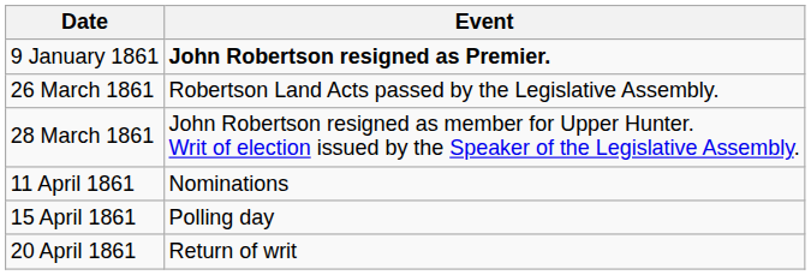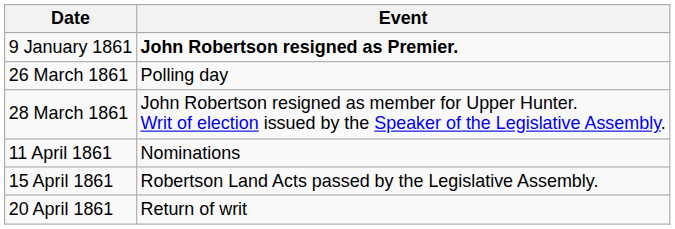26 March 1861 | Event: Robertson Land Acts passed by the Legislative Assembly. -> Polling day
15 April 1861 | Event: Polling day -> Robertson Land Acts passed by the Legislative Assembly.
